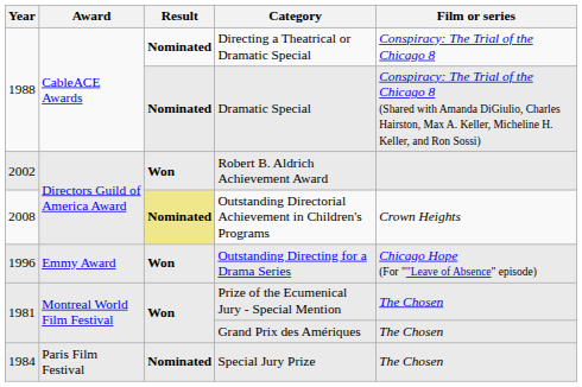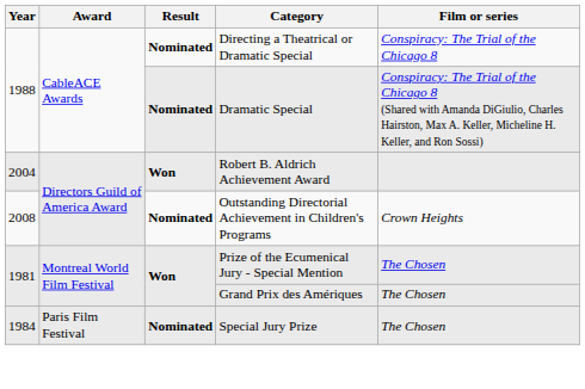Robert B. Aldrich Achievement Award | Year: 2002 -> 2004
Outstanding Directorial Achievement in Children's Programs | Result: khaki background -> no background
- row: 1996 | Emmy Award | Won | Outstanding Directing for a Drama Series | Chicago Hope (For ""Leave of Absence" episode)
